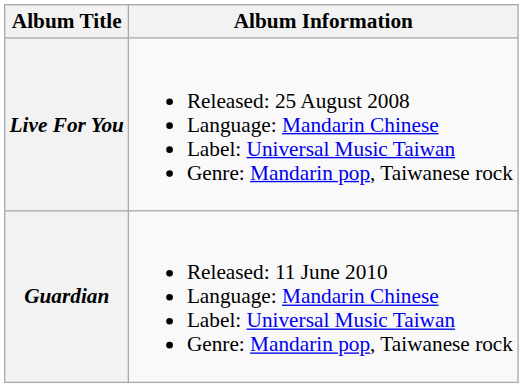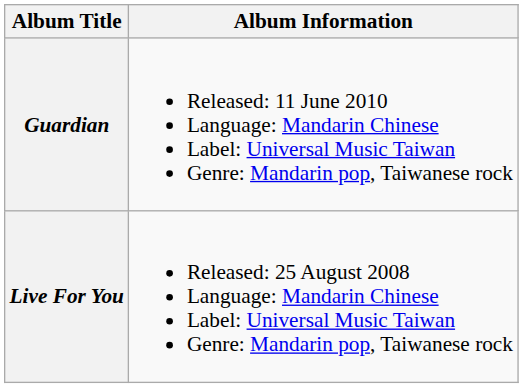rows swapped: Live For You <-> Guardian
